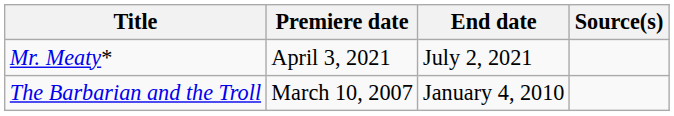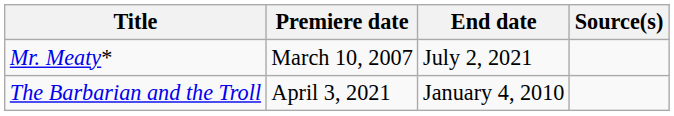Mr. Meaty* | Premiere date: April 3, 2021 -> March 10, 2007
The Barbarian and the Troll | Premiere date: March 10, 2007 -> April 3, 2021
